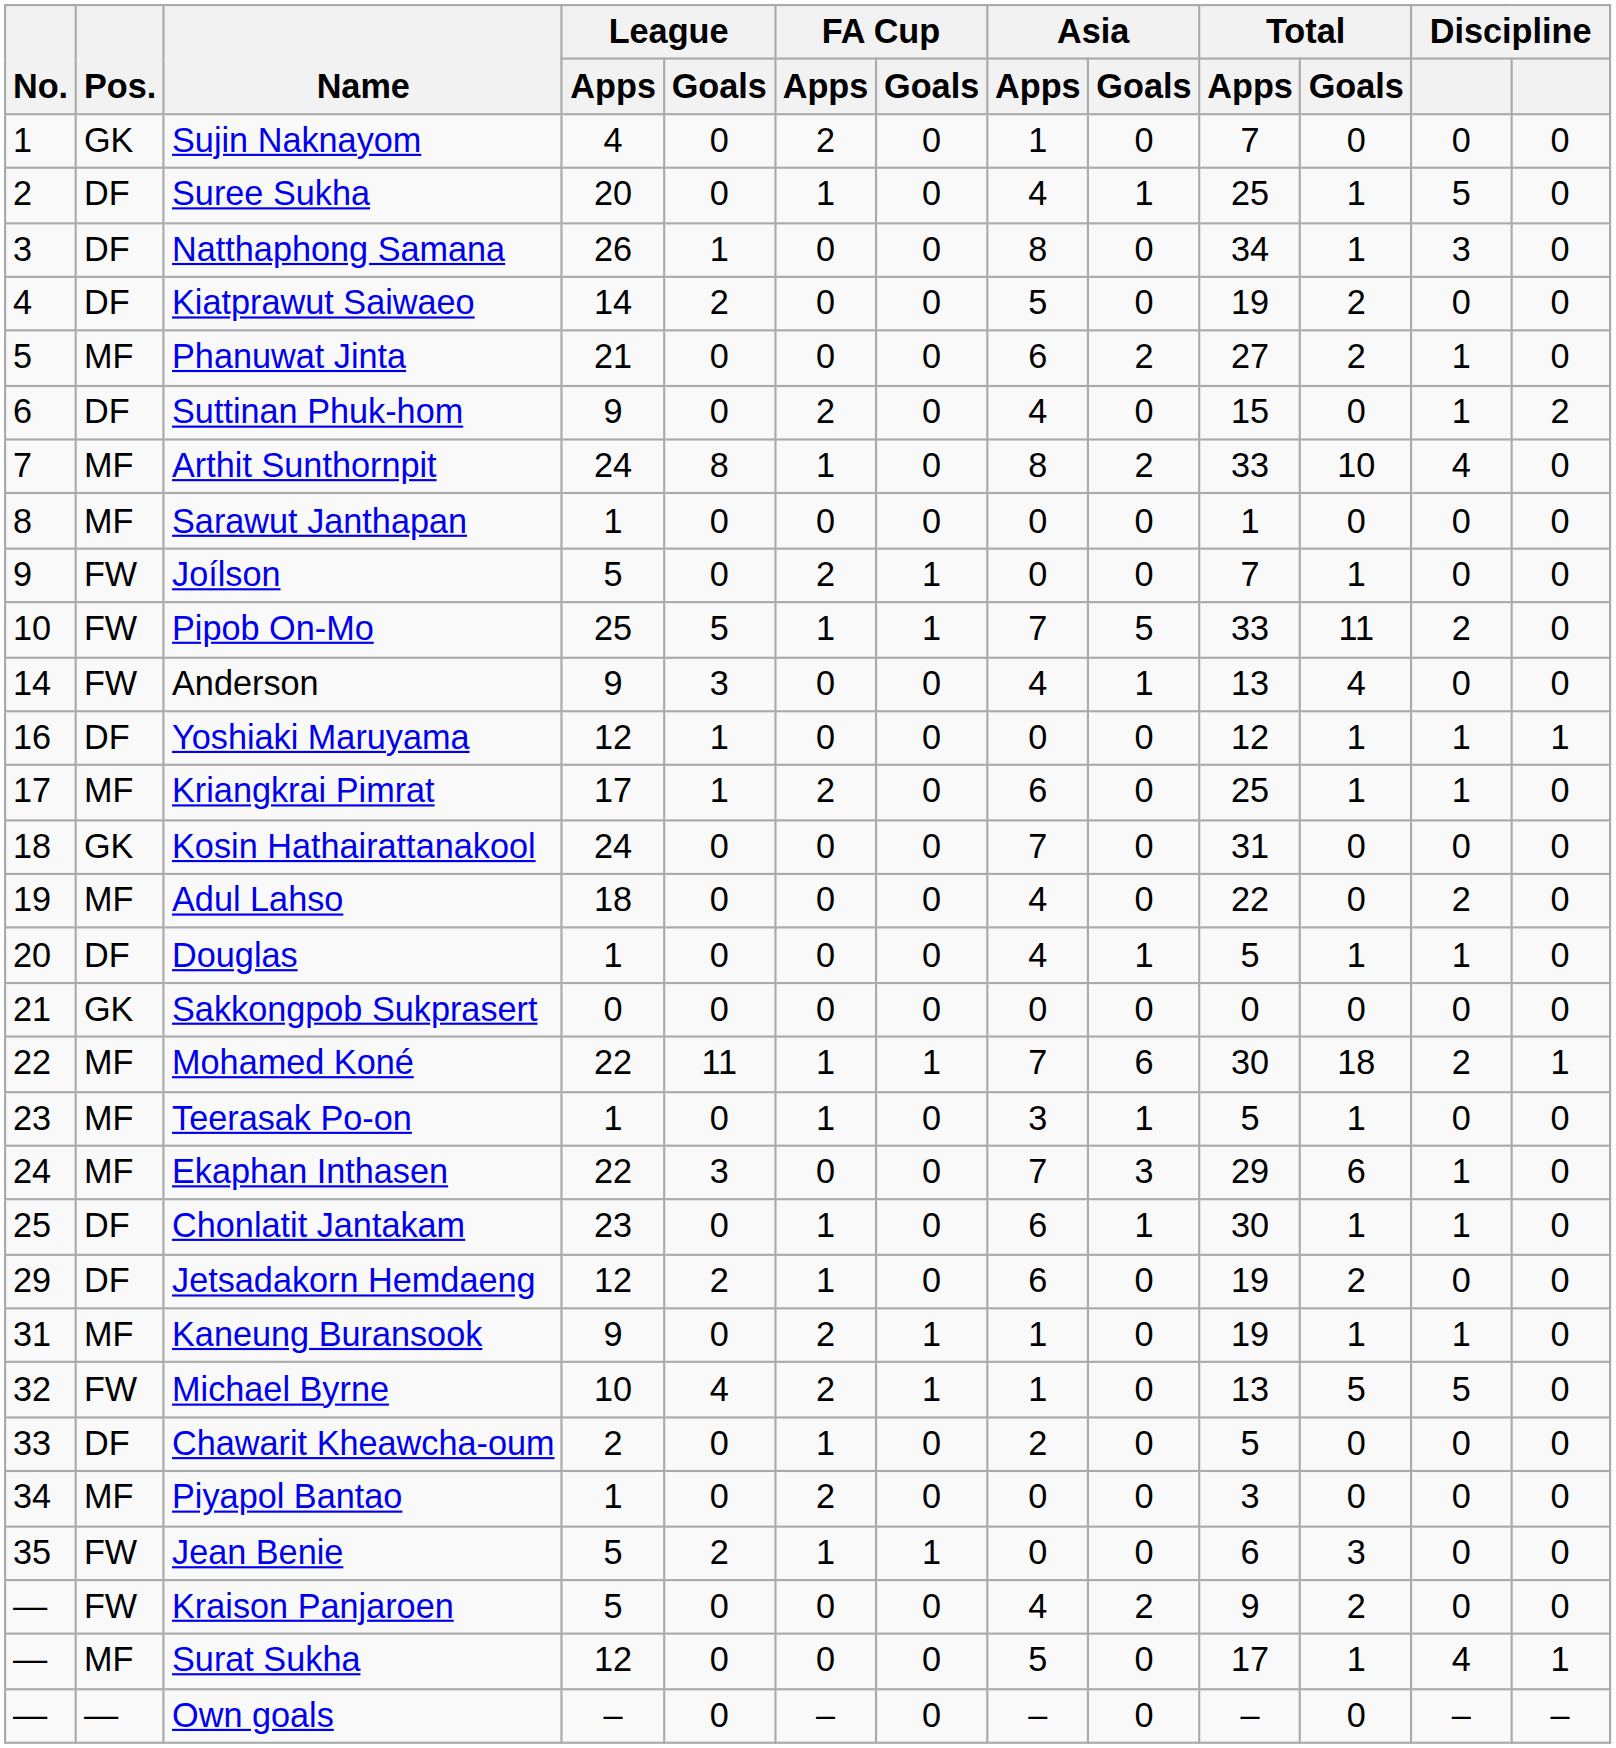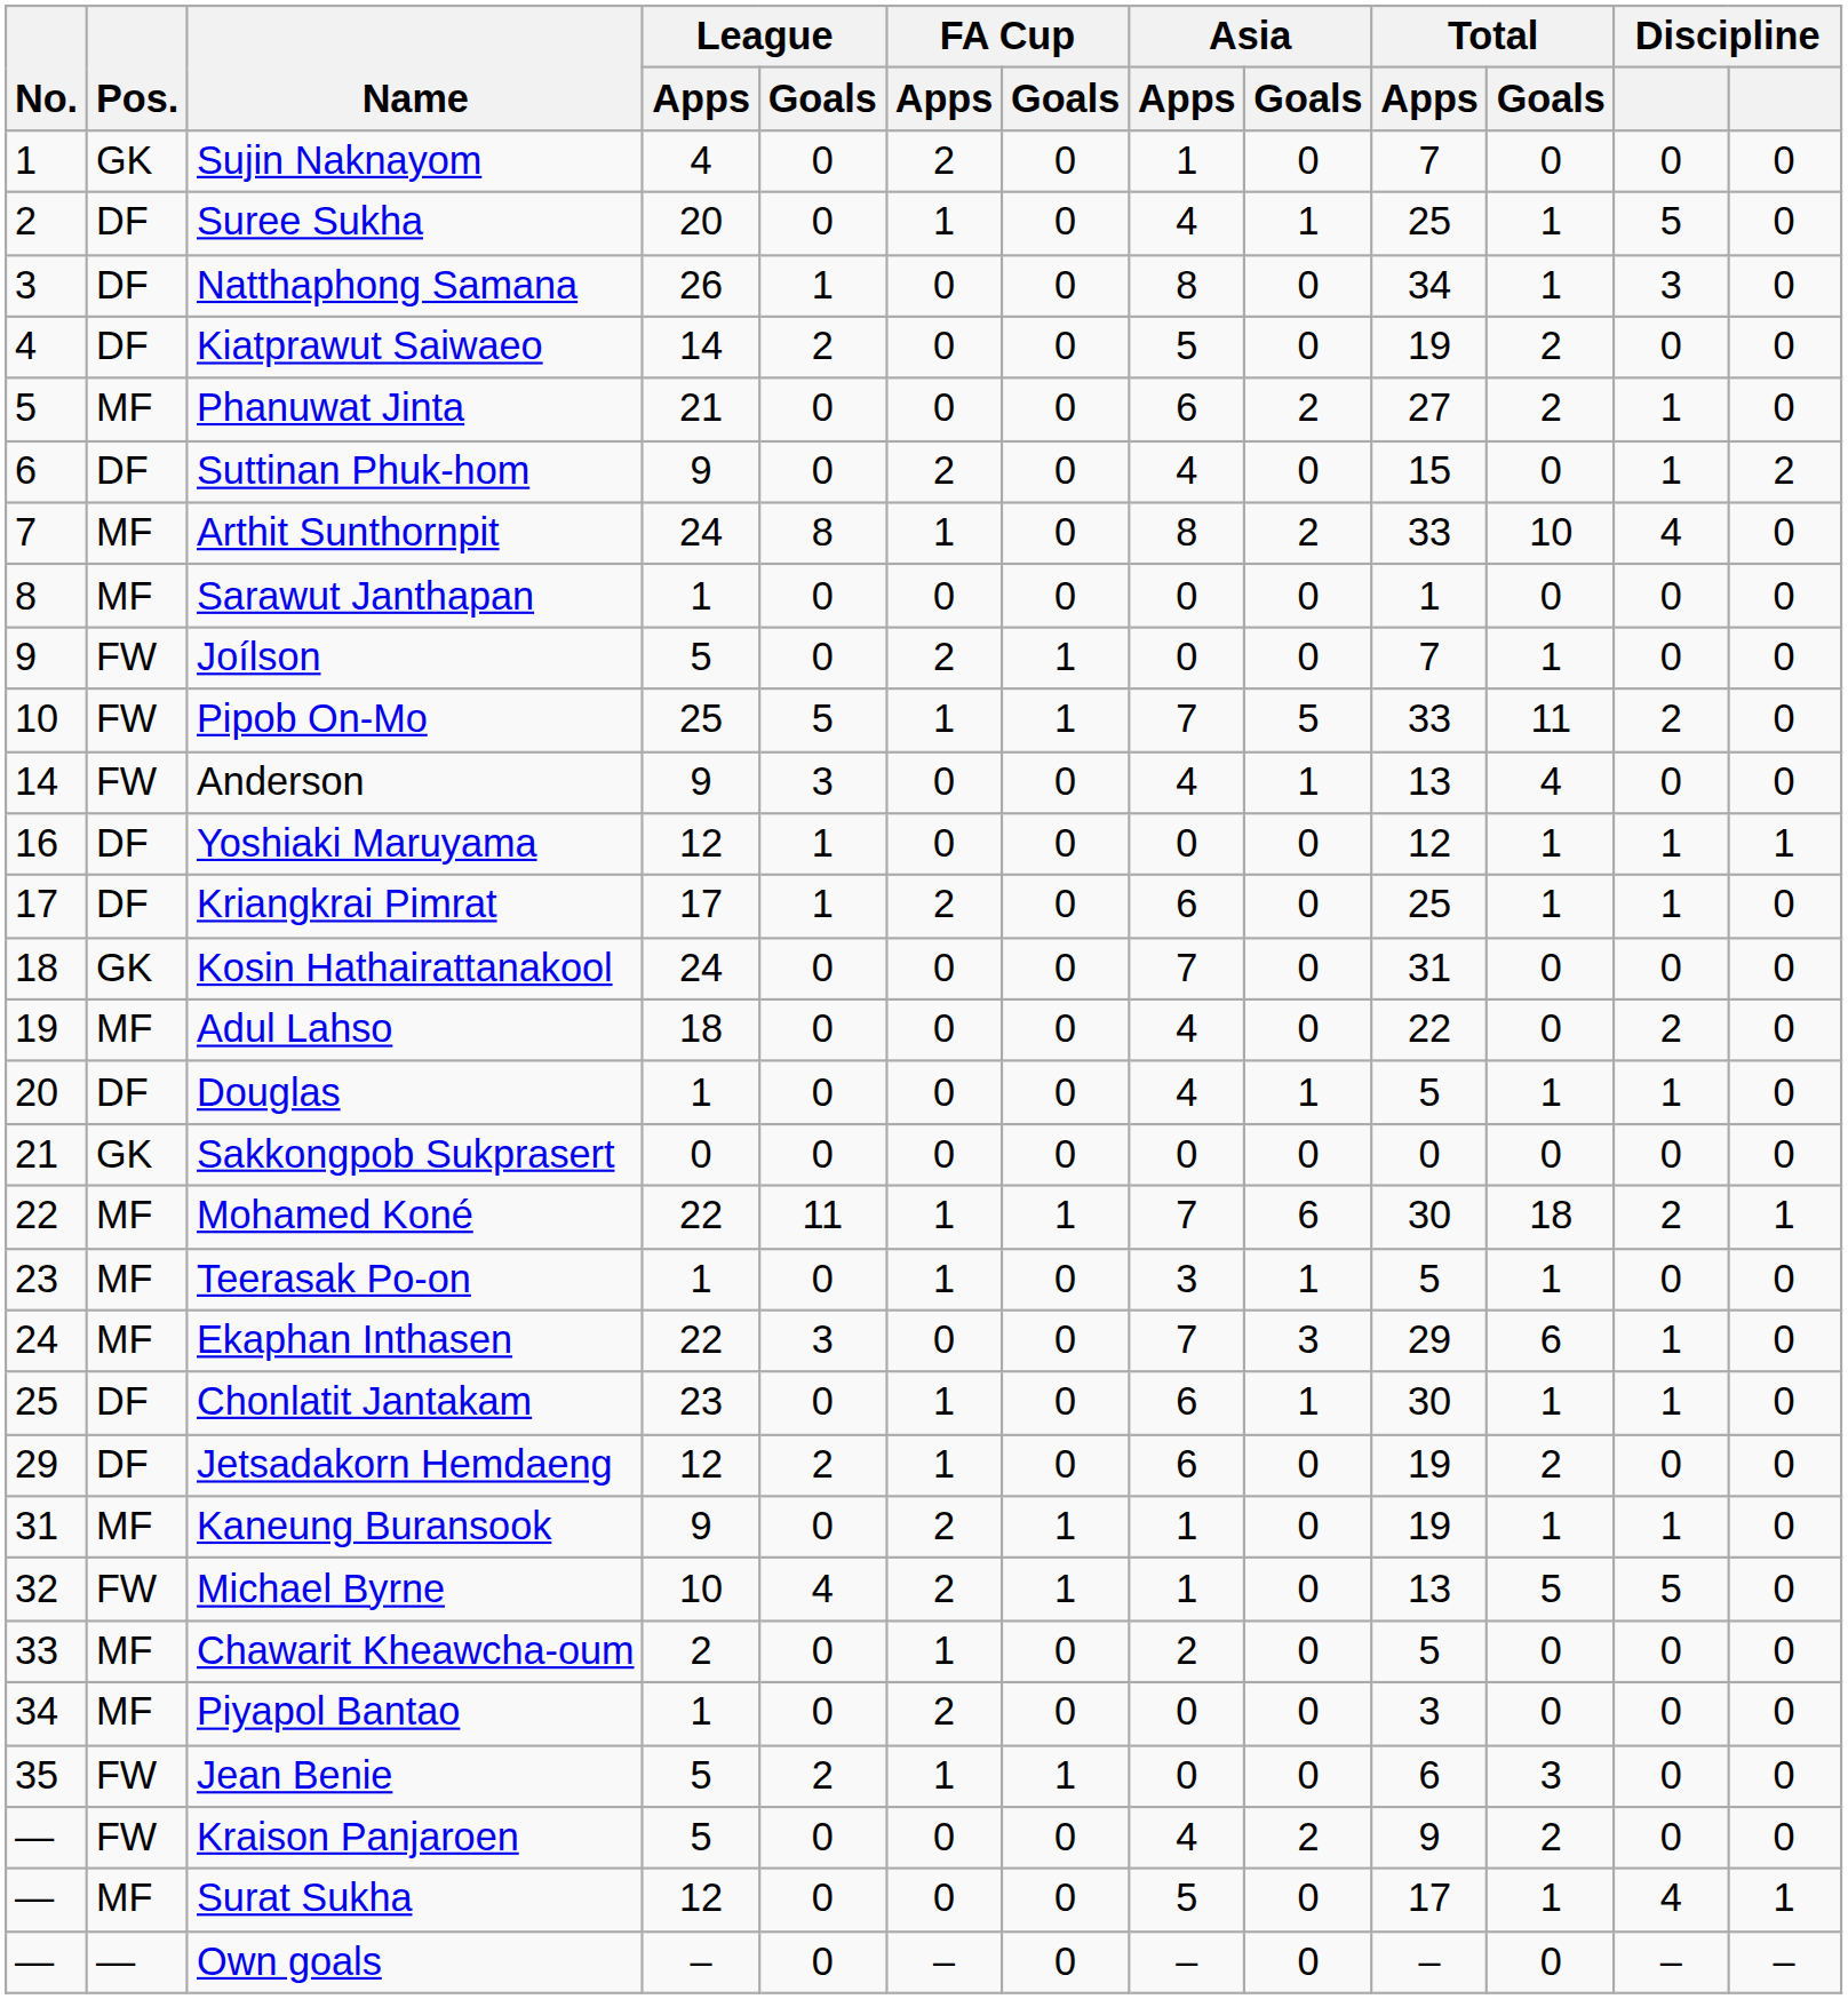Kriangkrai Pimrat | Pos.: MF -> DF
Chawarit Kheawcha-oum | Pos.: DF -> MF
